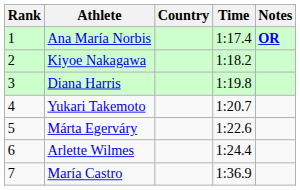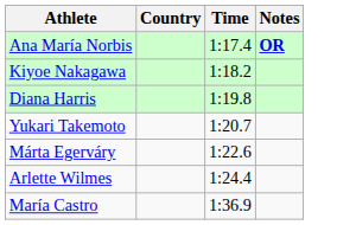- column: Rank | 1 | 2 | 3 | 4 | 5 | 6 | 7
